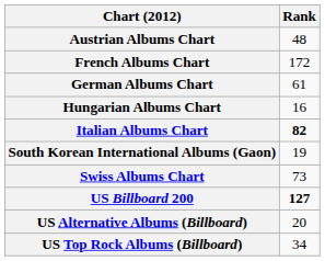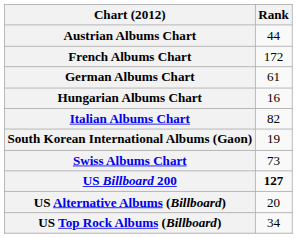Austrian Albums Chart | Rank: 48 -> 44
Italian Albums Chart | Rank: bold -> normal
